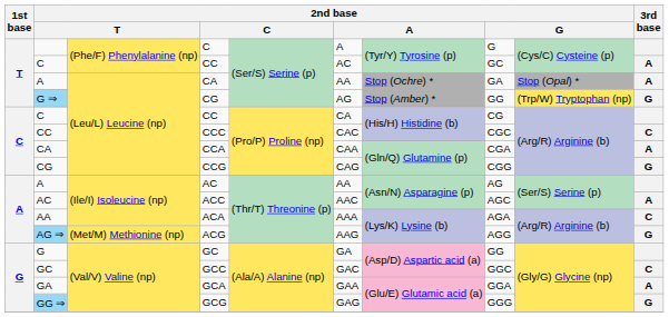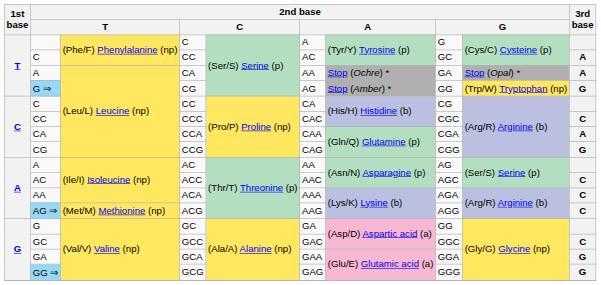ACC | 3rd base: A -> C
ACG | 3rd base: G -> C
GCA | 3rd base: A -> G
